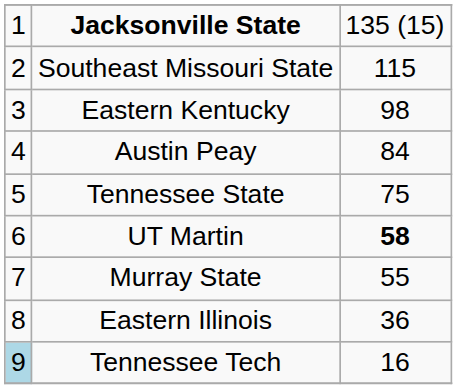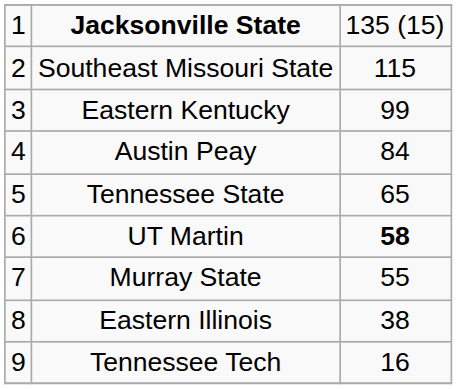Eastern Kentucky | column 3: 98 -> 99
Tennessee State | column 3: 75 -> 65
Eastern Illinois | column 3: 36 -> 38
Tennessee Tech | column 1: lightblue background -> no background
